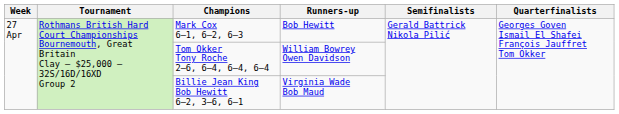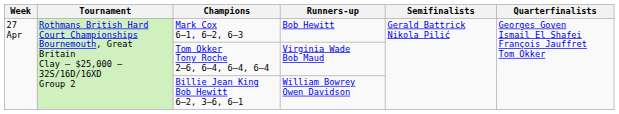Tom Okker Tony Roche 2–6, 6–4, 6–4, 6–4 | Runners-up: William Bowrey Owen Davidson -> Virginia Wade Bob Maud
Billie Jean King Bob Hewitt 6–2, 3–6, 6–1 | Runners-up: Virginia Wade Bob Maud -> William Bowrey Owen Davidson
